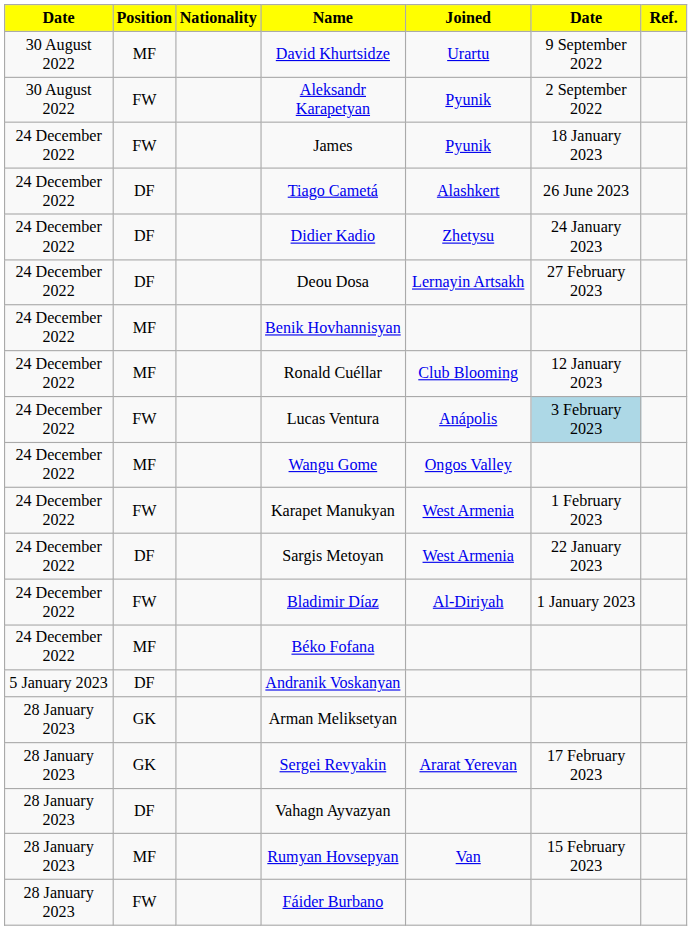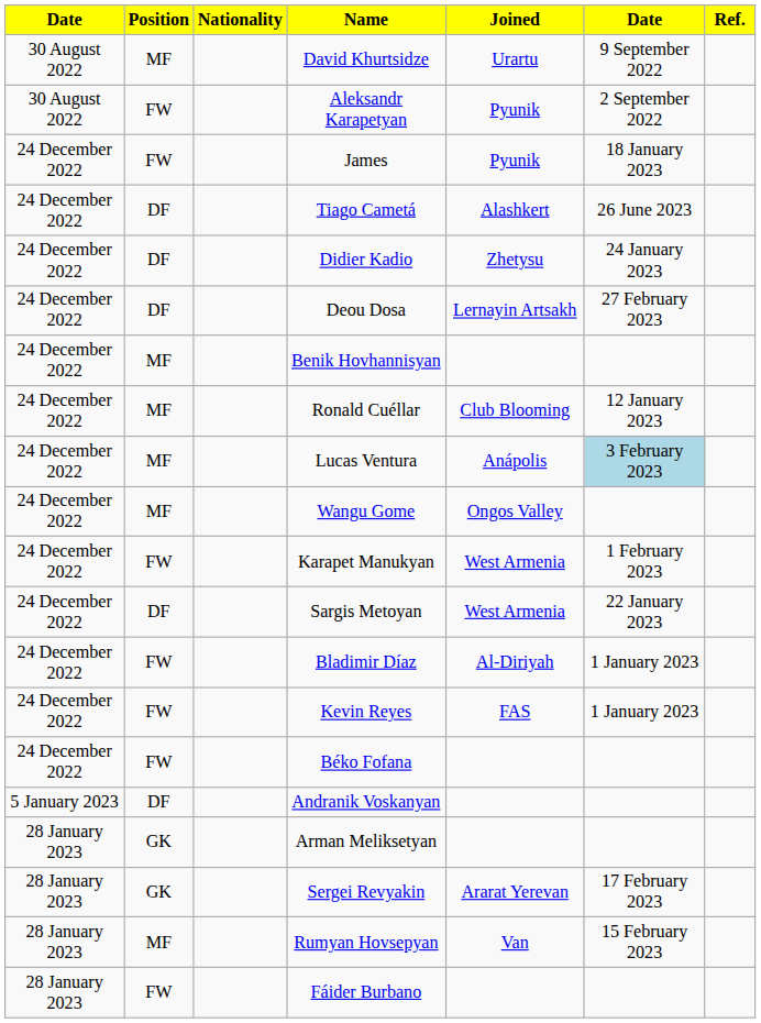Lucas Ventura | Position: FW -> MF
+ row: 24 December 2022 | FW | Kevin Reyes | FAS | 1 January 2023
Béko Fofana | Position: MF -> FW
- row: 28 January 2023 | DF | Vahagn Ayvazyan
